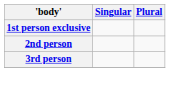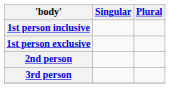+ row: 1st person inclusive
